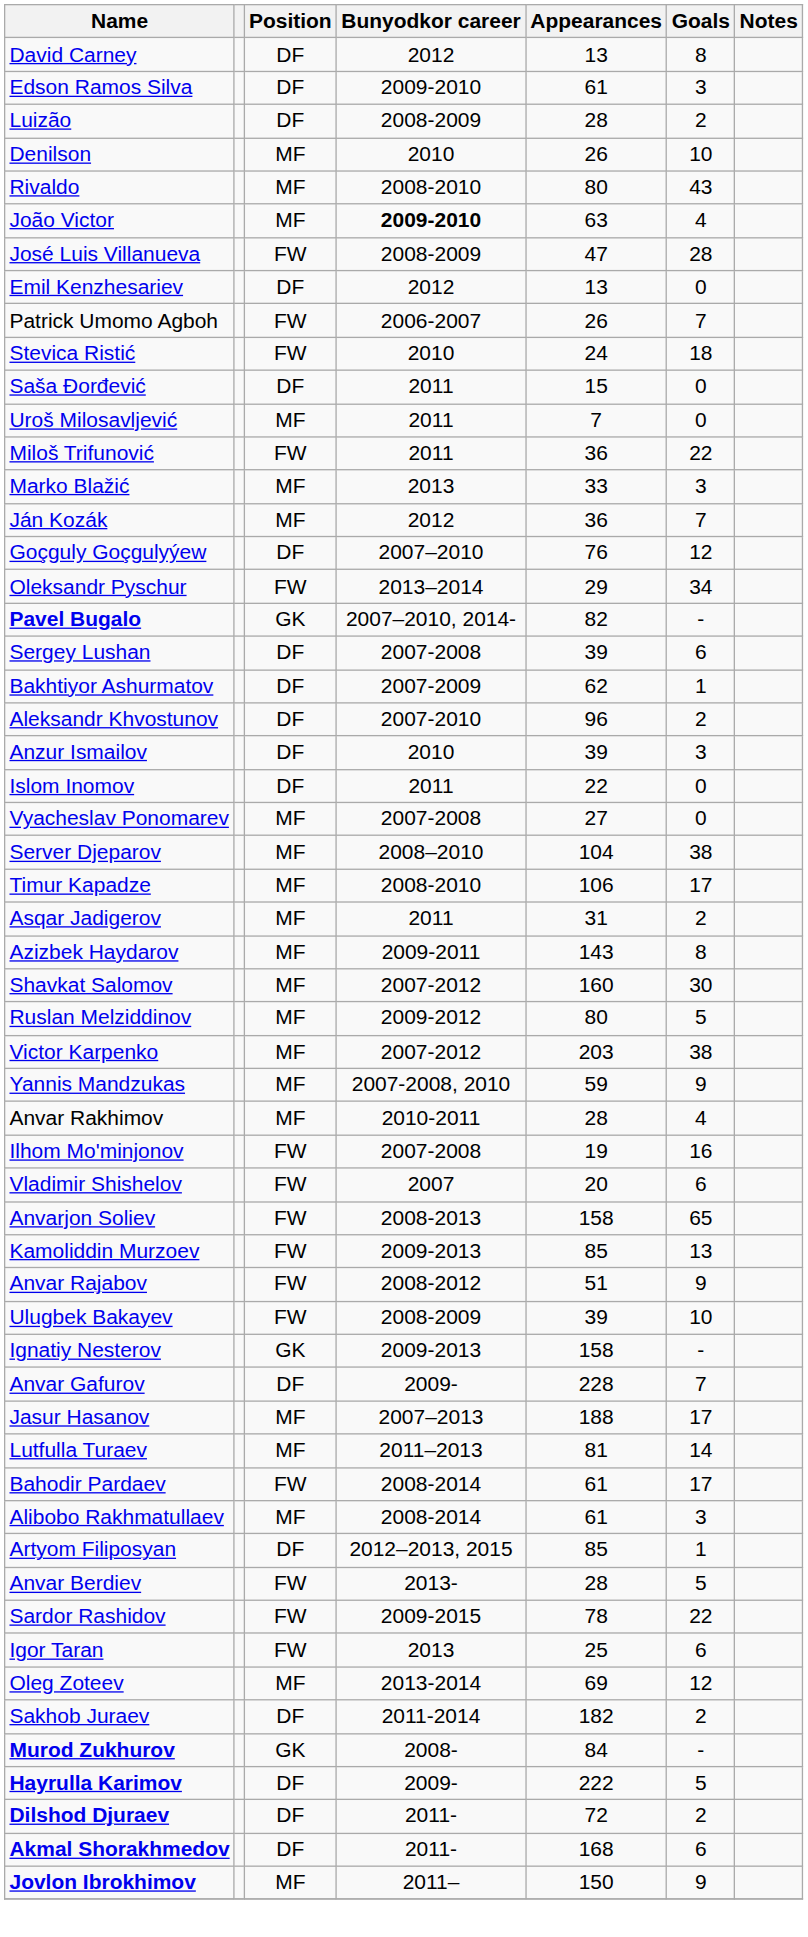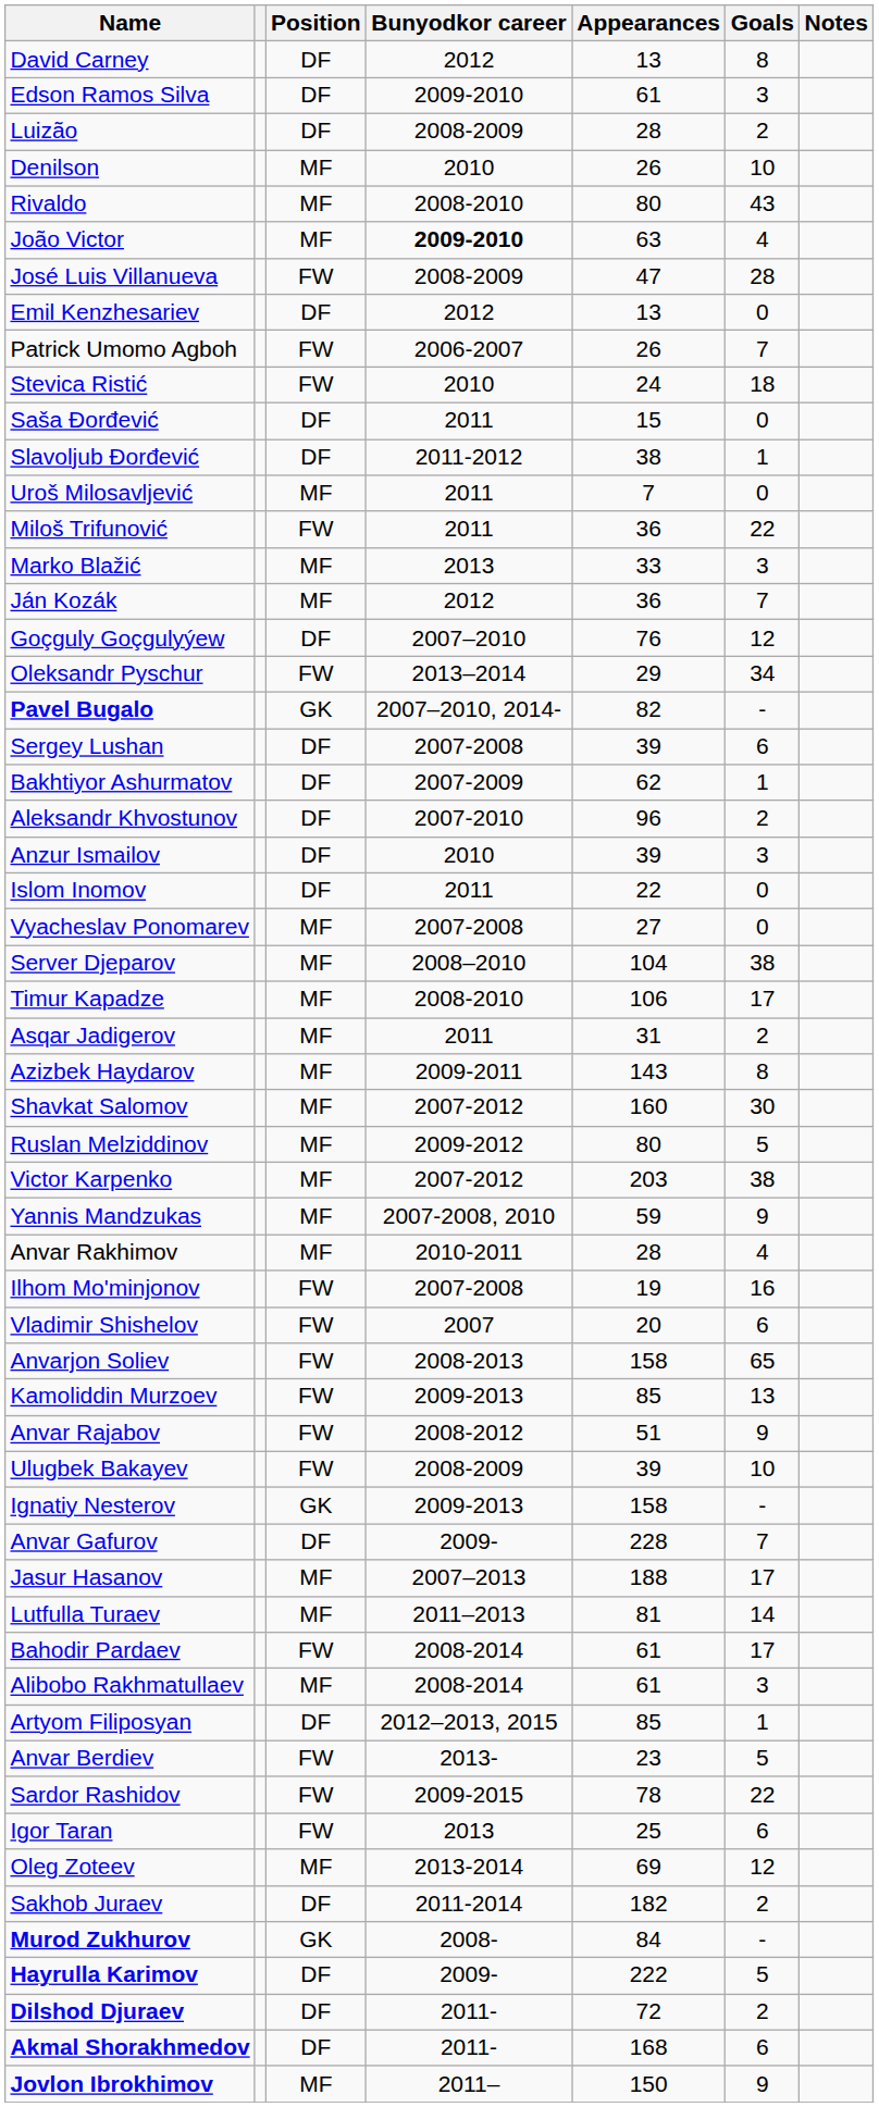+ row: Slavoljub Đorđević | DF | 2011-2012 | 38 | 1
Anvar Berdiev | Appearances: 28 -> 23
